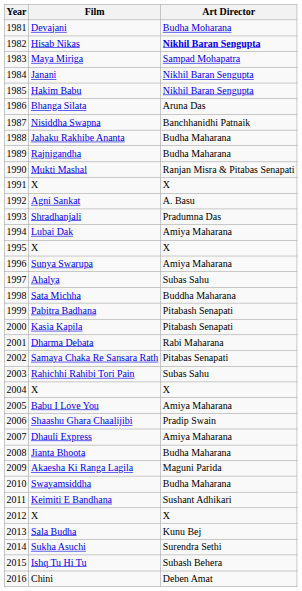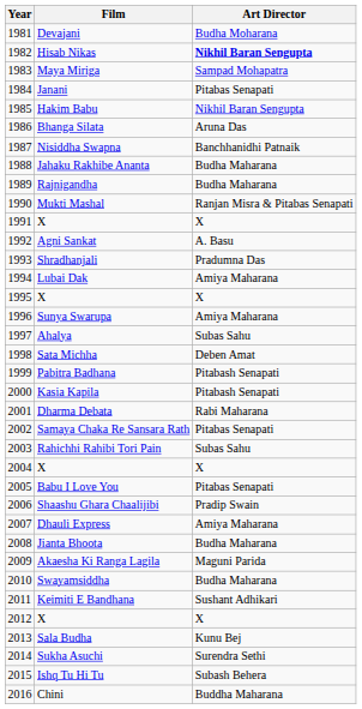Janani | Art Director: Nikhil Baran Sengupta -> Pitabas Senapati
Sata Michha | Art Director: Buddha Maharana -> Deben Amat
Babu I Love You | Art Director: Amiya Maharana -> Pitabas Senapati
Chini | Art Director: Deben Amat -> Buddha Maharana
